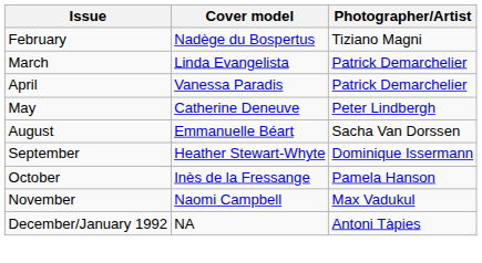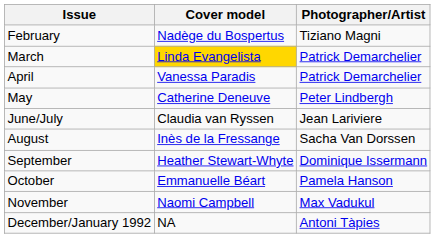March | Cover model: no background -> gold background
+ row: June/July | Claudia van Ryssen | Jean Lariviere
August | Cover model: Emmanuelle Béart -> Inès de la Fressange
October | Cover model: Inès de la Fressange -> Emmanuelle Béart
